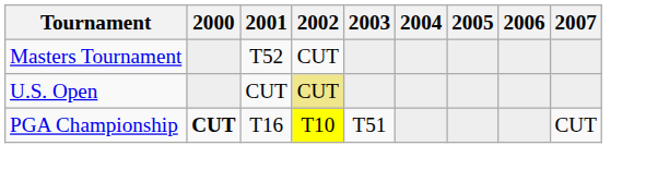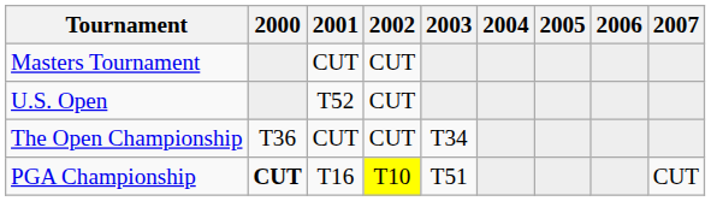Masters Tournament | 2001: T52 -> CUT
U.S. Open | 2001: CUT -> T52
U.S. Open | 2002: khaki background -> no background
+ row: The Open Championship | T36 | CUT | CUT | T34
